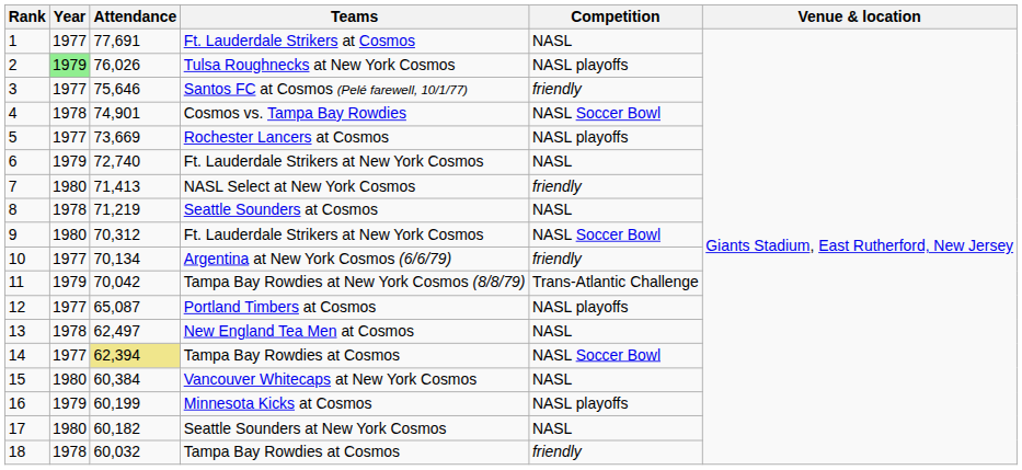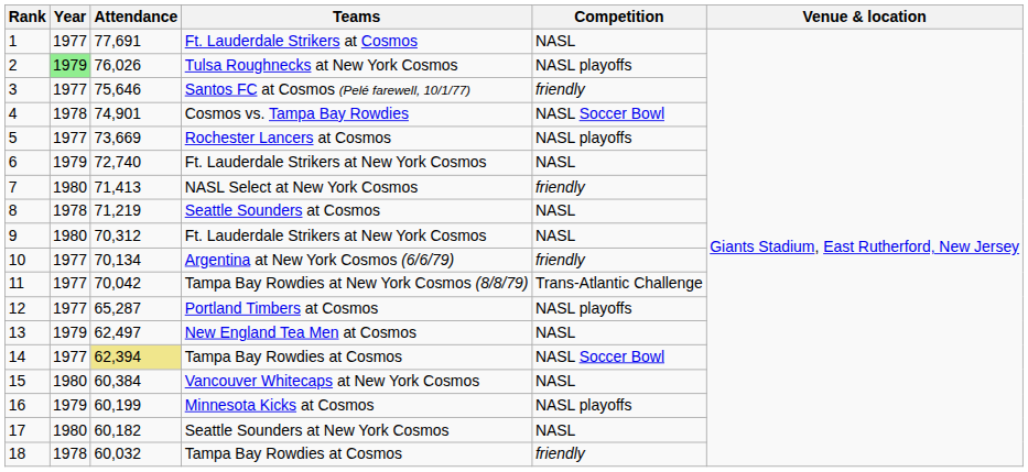9 | Competition: NASL Soccer Bowl -> NASL
11 | Year: 1979 -> 1977
12 | Attendance: 65,087 -> 65,287
13 | Year: 1978 -> 1979
